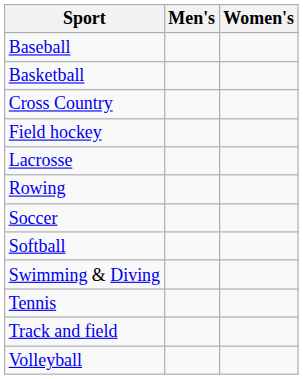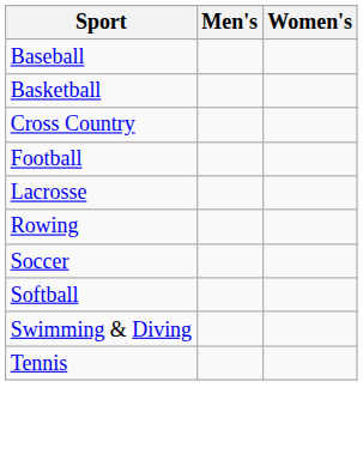- row: Field hockey
+ row: Football
- row: Track and field
- row: Volleyball
